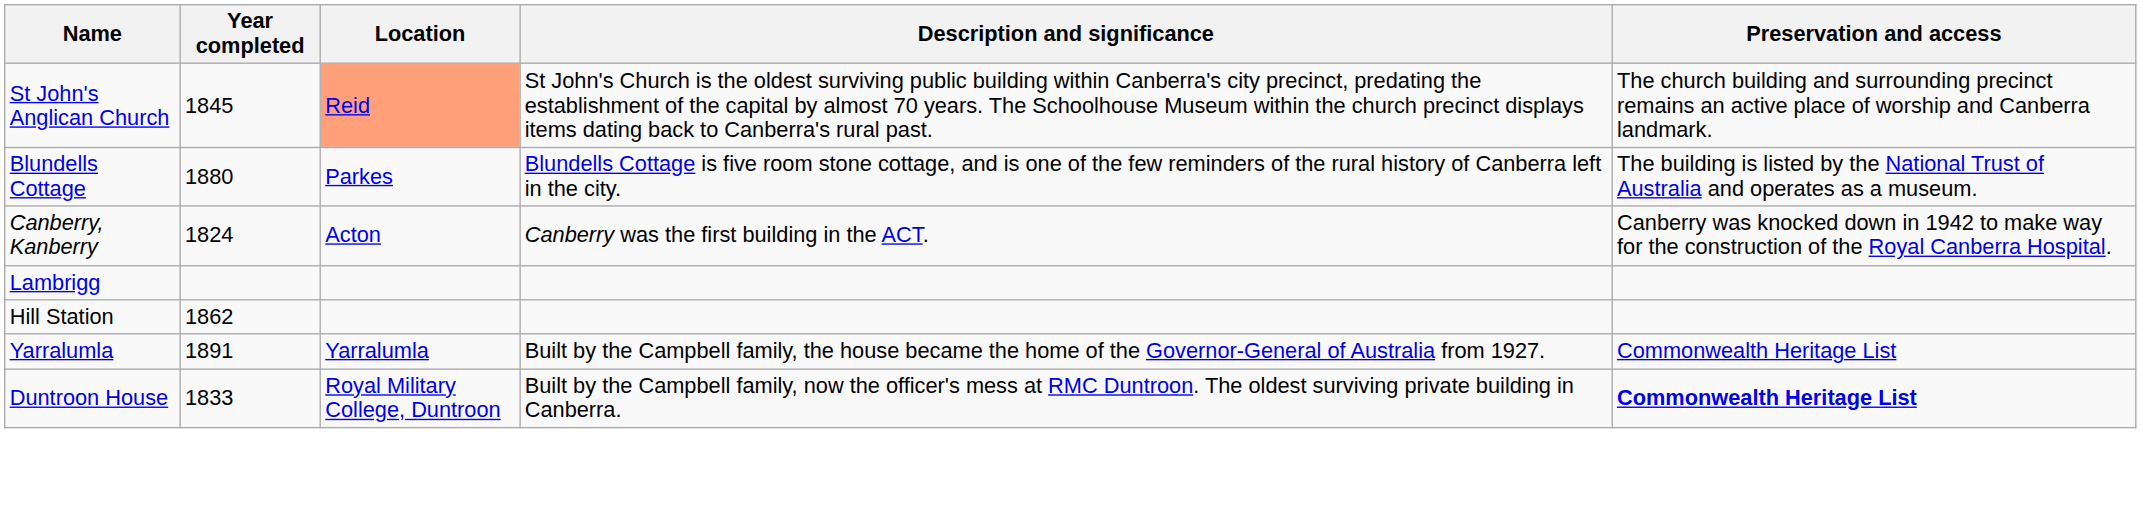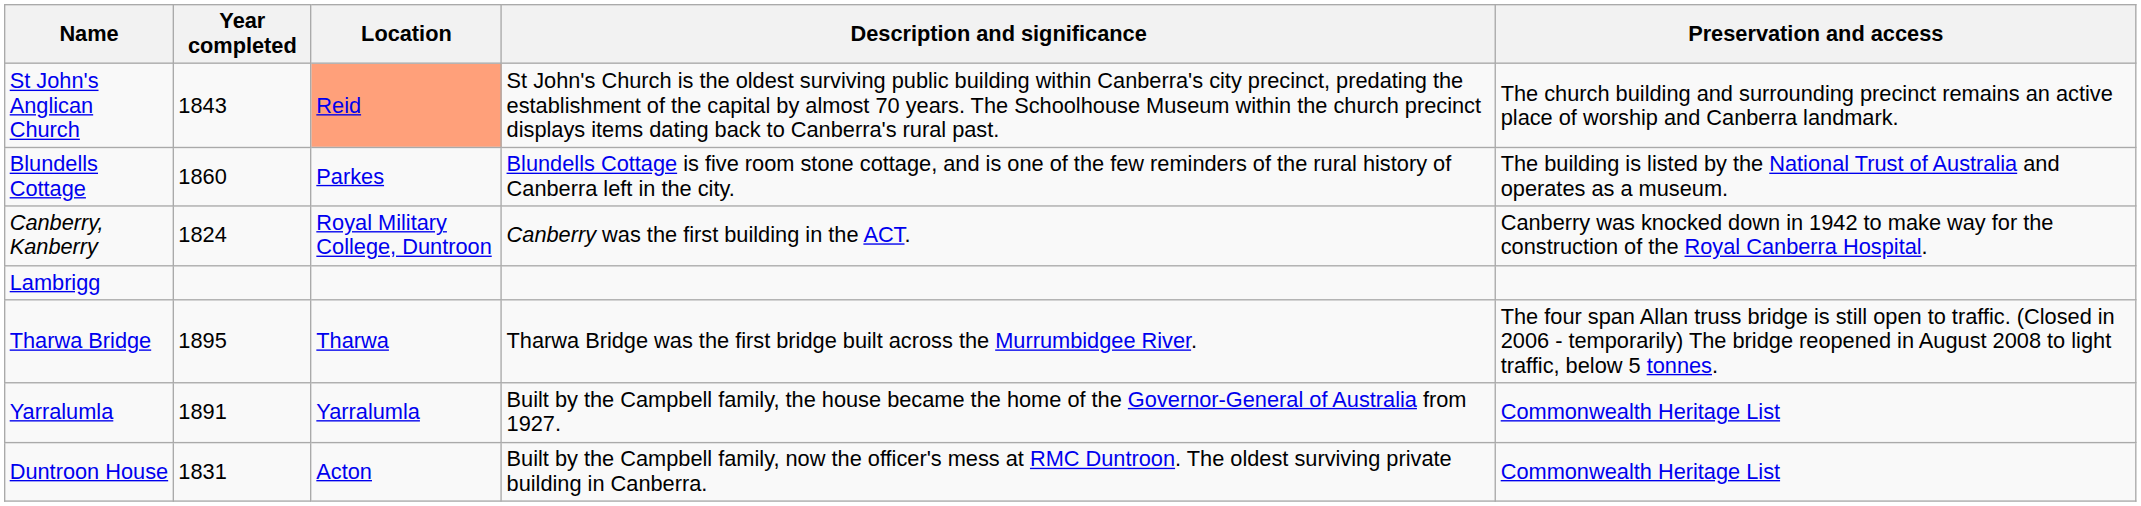St John's Anglican Church | Year completed: 1845 -> 1843
Blundells Cottage | Year completed: 1880 -> 1860
Canberry, Kanberry | Location: Acton -> Royal Military College, Duntroon
+ row: Tharwa Bridge | 1895 | Tharwa | Tharwa Bridge was the first bridge built across the Murrumbidgee River. | The four span Allan truss bridge is still open to traffic. (Closed in 2006 - temporarily) The bridge reopened in August 2008 to light traffic, below 5 tonnes.
- row: Hill Station | 1862
Duntroon House | Year completed: 1833 -> 1831
Duntroon House | Location: Royal Military College, Duntroon -> Acton
Duntroon House | Preservation and access: bold -> normal
